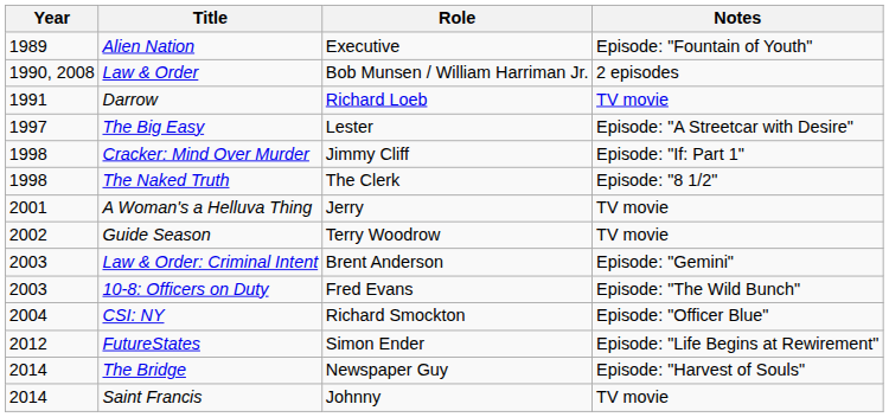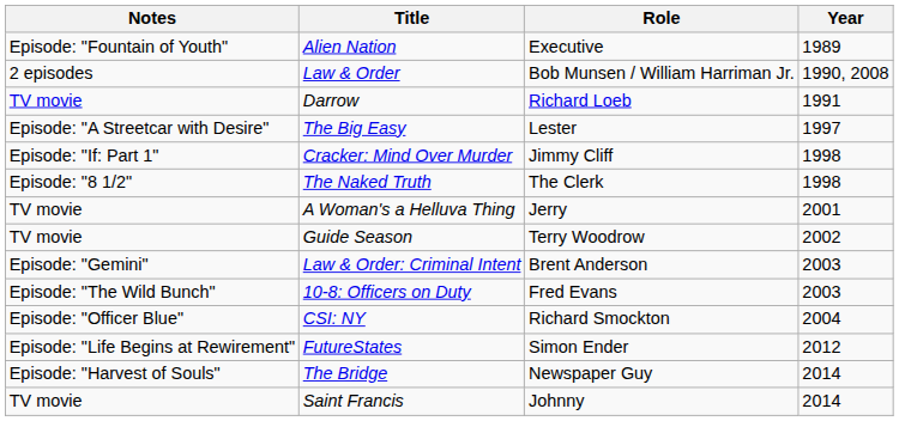columns swapped: Year <-> Notes
